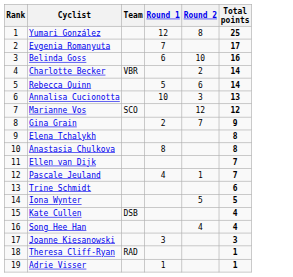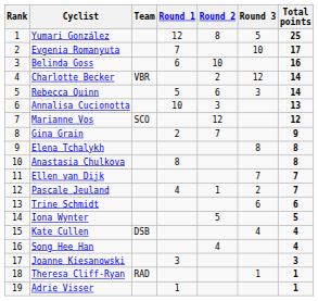+ column: Round 3 | 5 | 10 | 12 | 3 | 8 | 7 | 2 | 6 | 4 | 1
